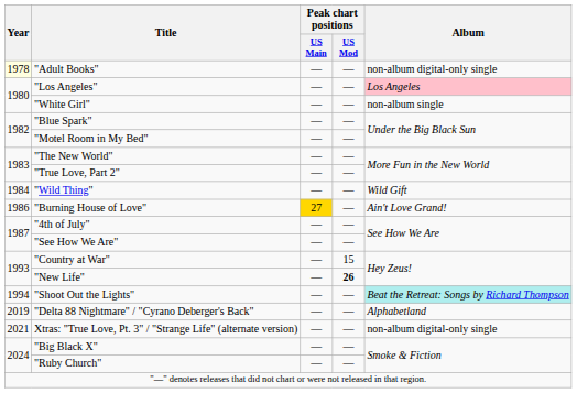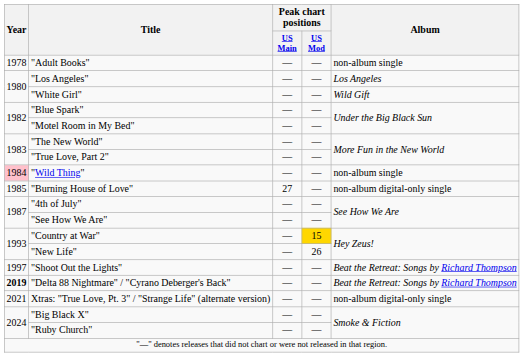"Adult Books" | Year: lightyellow background -> no background
"Adult Books" | Album: non-album digital-only single -> non-album single
"Los Angeles" | Album: pink background -> no background
"White Girl" | Album: non-album single -> Wild Gift
"Wild Thing" | Year: no background -> pink background
"Wild Thing" | Album: Wild Gift -> non-album single
"Burning House of Love" | Year: 1986 -> 1985
"Burning House of Love" | Peak chart positions / US Main: gold background -> no background
"Burning House of Love" | Album: Ain't Love Grand! -> non-album digital-only single
"Country at War" | Peak chart positions / US Mod: no background -> gold background
"New Life" | Peak chart positions / US Mod: bold -> normal
"Shoot Out the Lights" | Year: 1994 -> 1997
"Shoot Out the Lights" | Album: paleturquoise background -> no background
"Delta 88 Nightmare" / "Cyrano Deberger's Back" | Year: normal -> bold
"Delta 88 Nightmare" / "Cyrano Deberger's Back" | Album: Alphabetland -> Beat the Retreat: Songs by Richard Thompson
